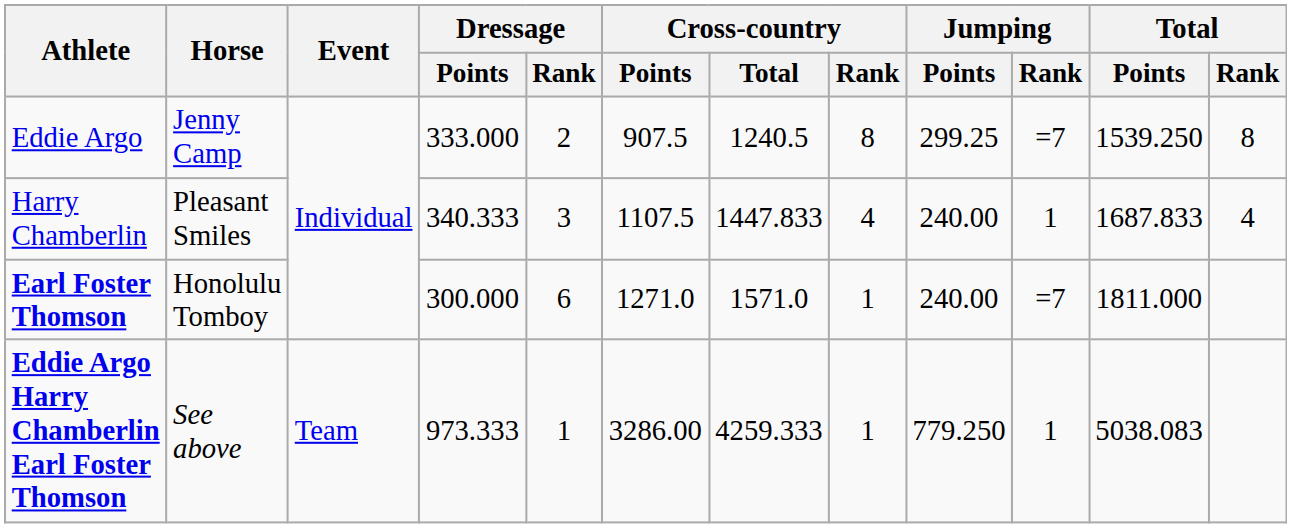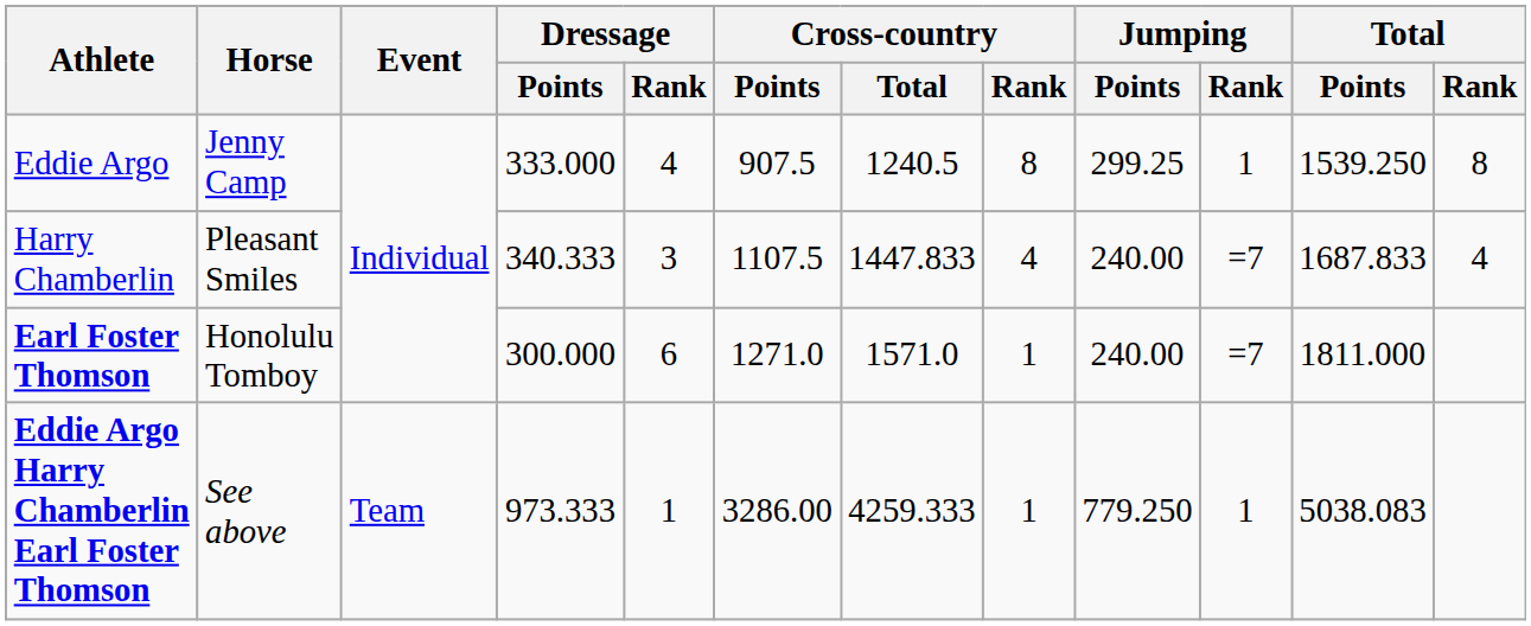Eddie Argo | Dressage / Rank: 2 -> 4
Eddie Argo | Jumping / Rank: =7 -> 1
Harry Chamberlin | Jumping / Rank: 1 -> =7
